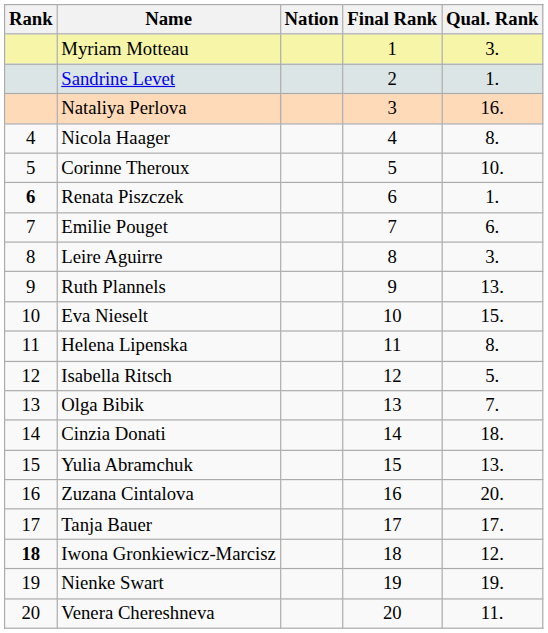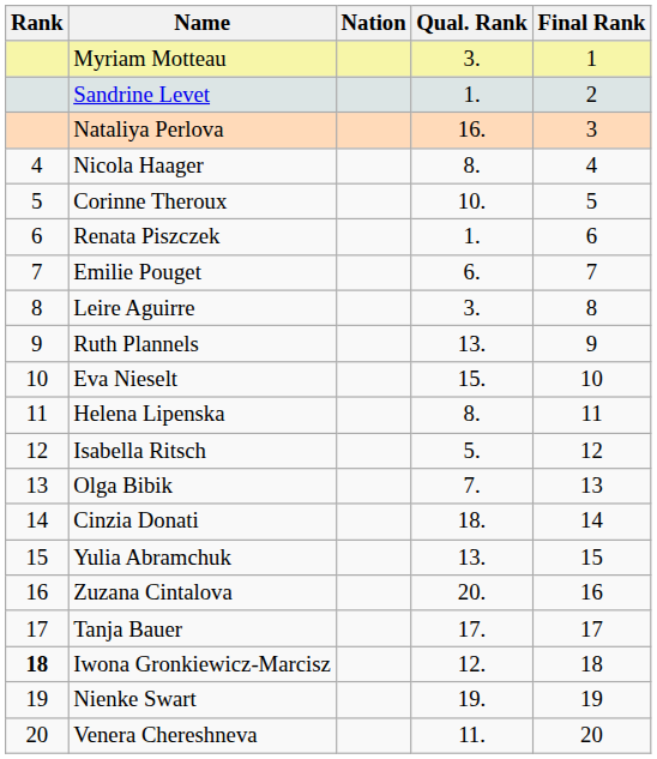columns swapped: Final Rank <-> Qual. Rank
Renata Piszczek | Rank: bold -> normal
